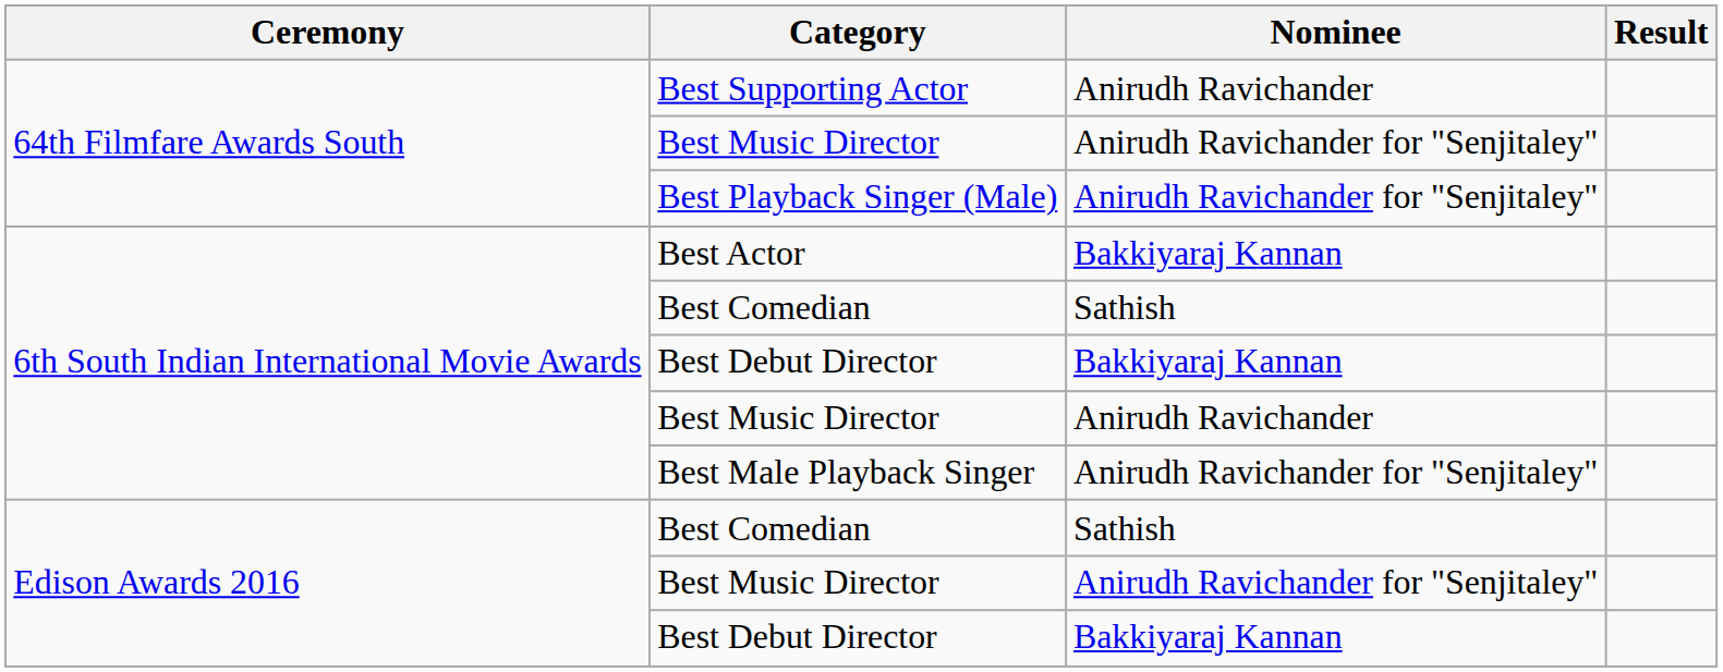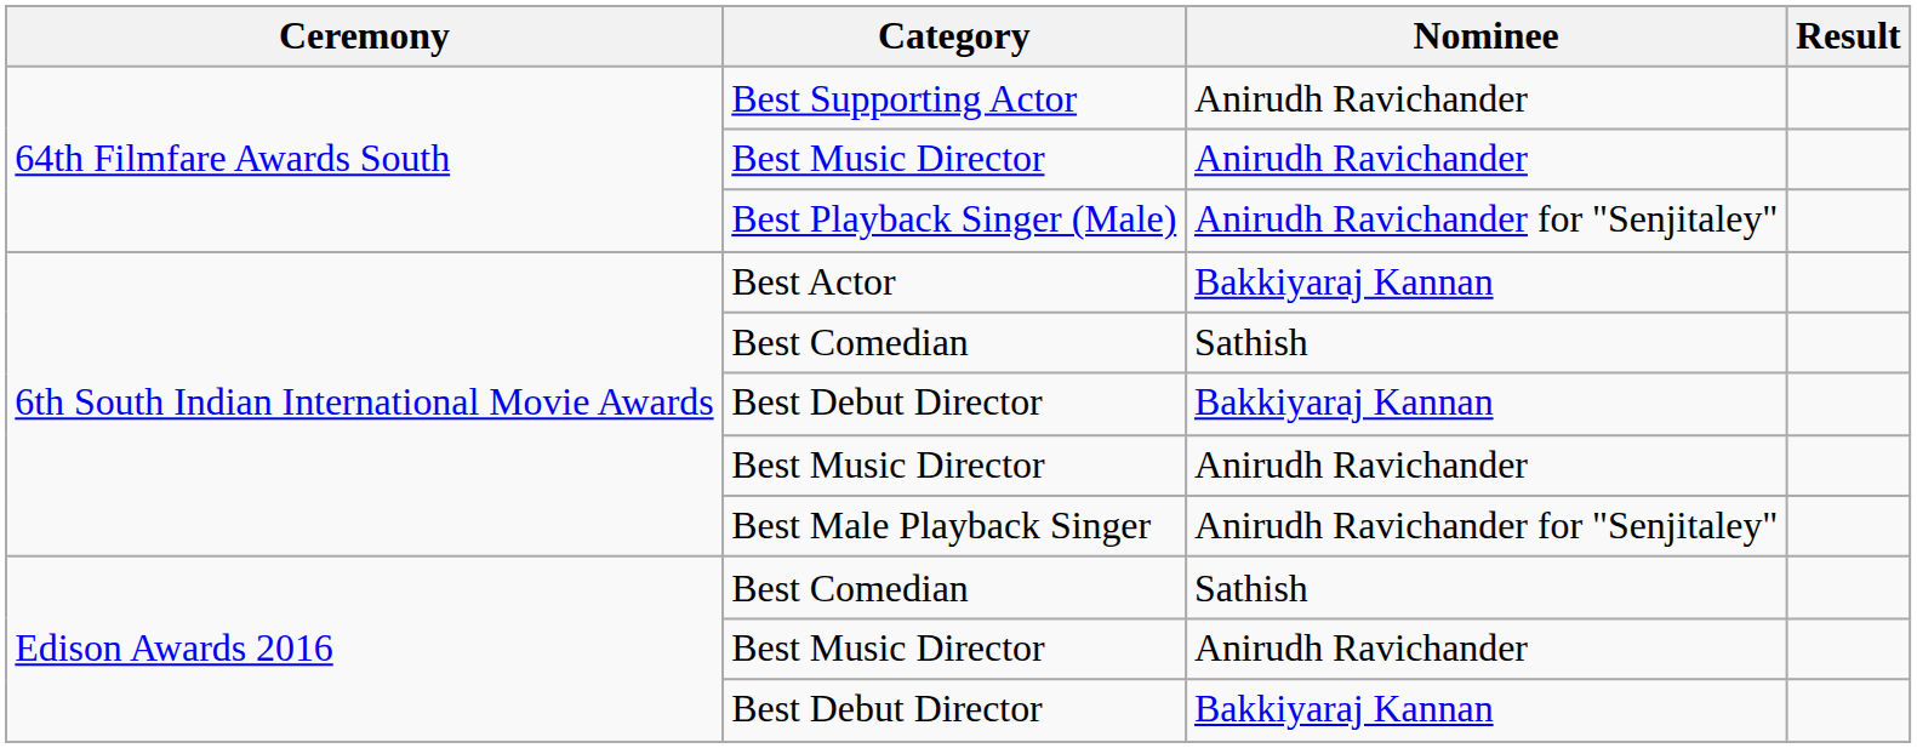64th Filmfare Awards South / Best Music Director | Nominee: Anirudh Ravichander for "Senjitaley" -> Anirudh Ravichander
Edison Awards 2016 / Best Music Director | Nominee: Anirudh Ravichander for "Senjitaley" -> Anirudh Ravichander
